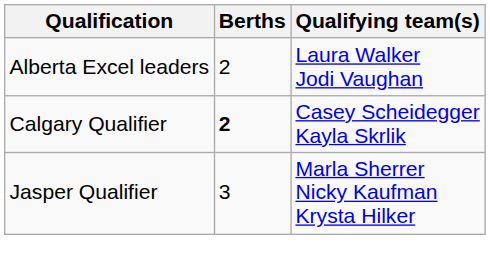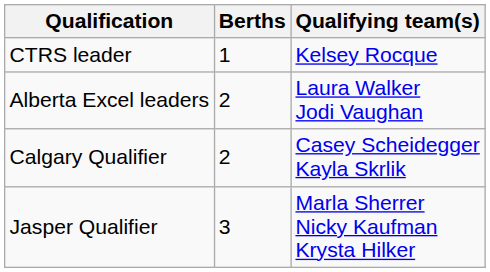+ row: CTRS leader | 1 | Kelsey Rocque
Calgary Qualifier | Berths: bold -> normal
